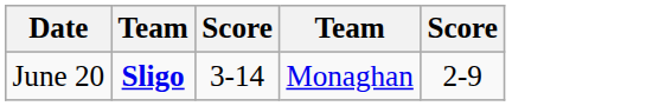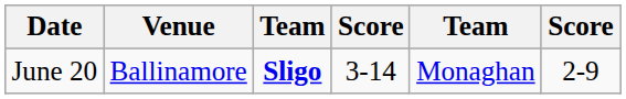+ column: Venue | Ballinamore
